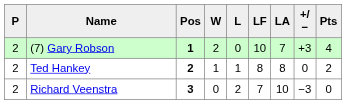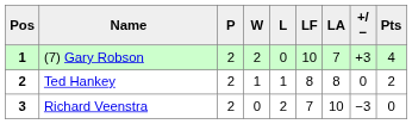columns swapped: Pos <-> P
